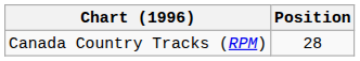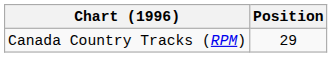Canada Country Tracks (RPM) | Position: 28 -> 29
